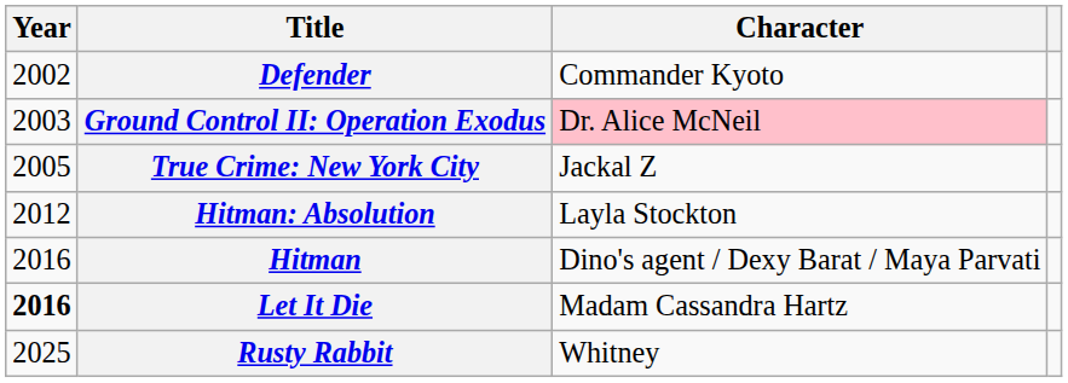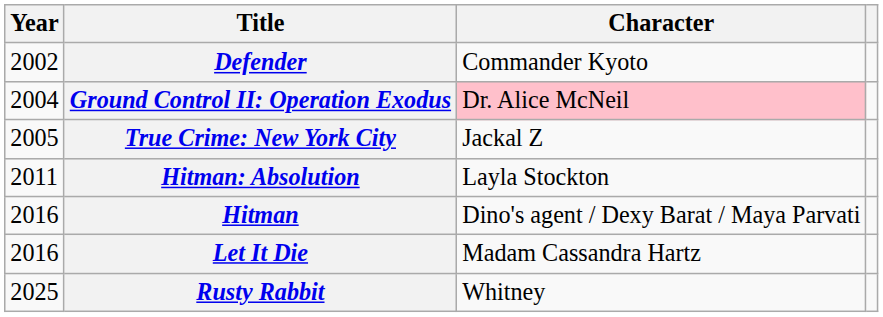Ground Control II: Operation Exodus | Year: 2003 -> 2004
Hitman: Absolution | Year: 2012 -> 2011
Let It Die | Year: bold -> normal
